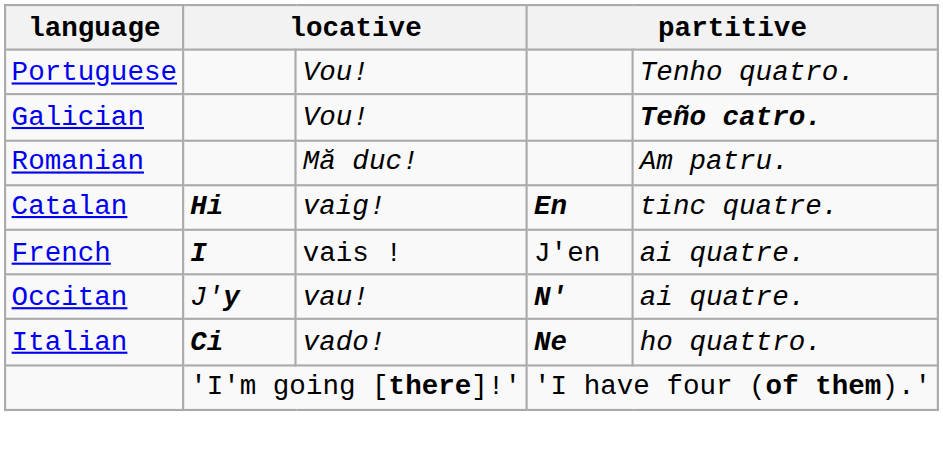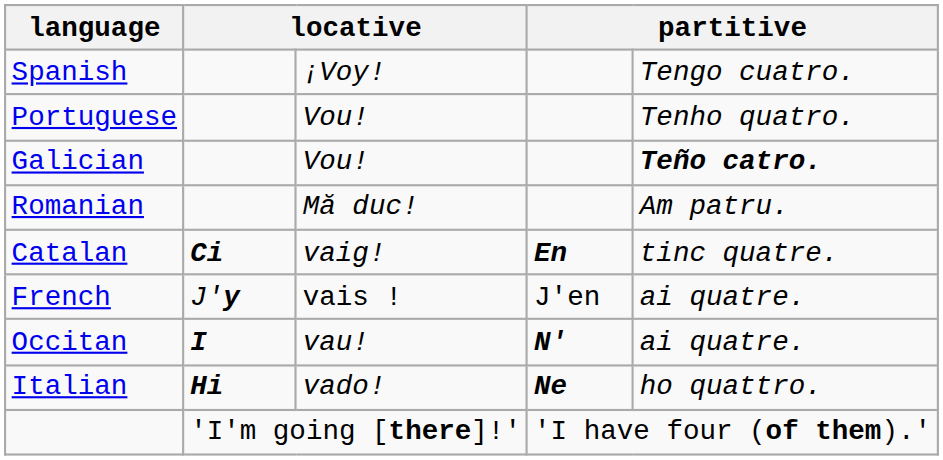+ row: Spanish | ¡Voy! | Tengo cuatro.
Catalan | column 2: Hi -> Ci
French | column 2: I -> J'y
Occitan | column 2: J'y -> I
Italian | column 2: Ci -> Hi
